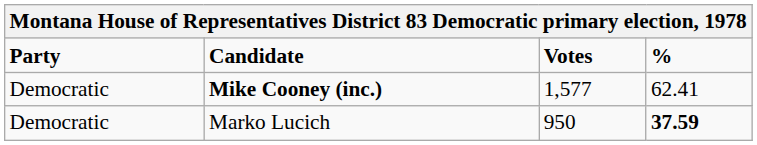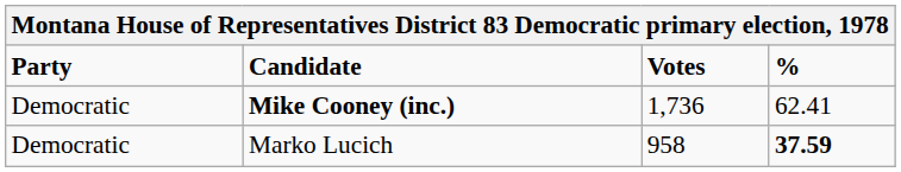Mike Cooney (inc.) | Votes: 1,577 -> 1,736
Marko Lucich | Votes: 950 -> 958
